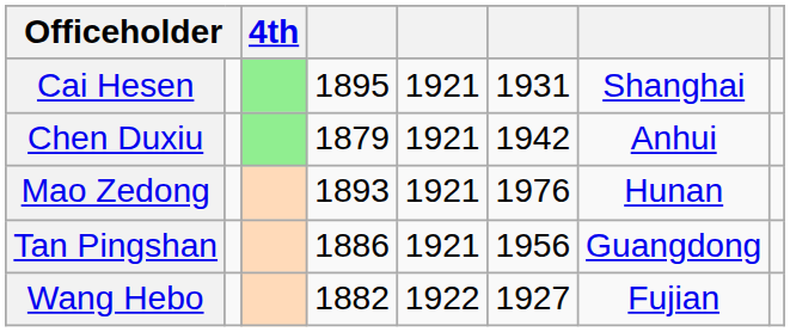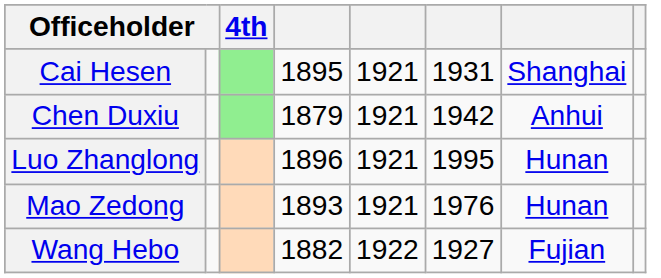+ row: Luo Zhanglong | 1896 | 1921 | 1995 | Hunan
- row: Tan Pingshan | 1886 | 1921 | 1956 | Guangdong
